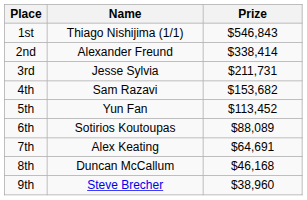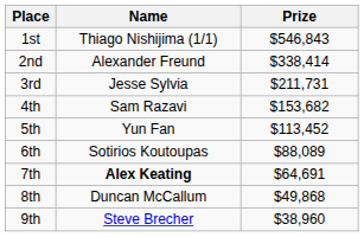7th | Name: normal -> bold
8th | Prize: $46,168 -> $49,868
